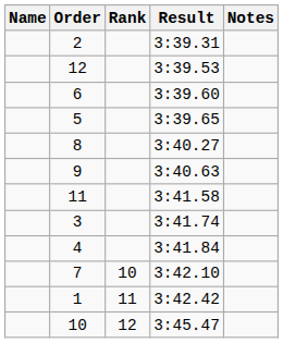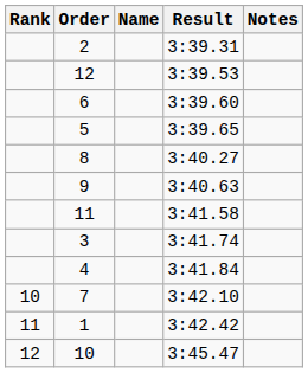columns swapped: Rank <-> Name
